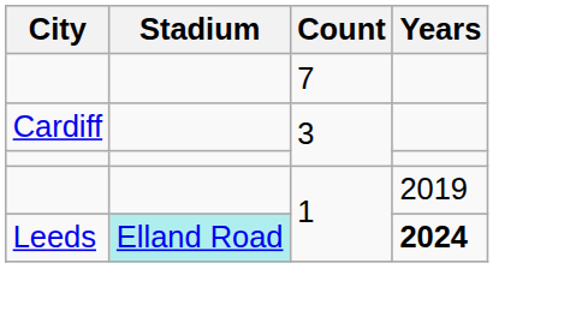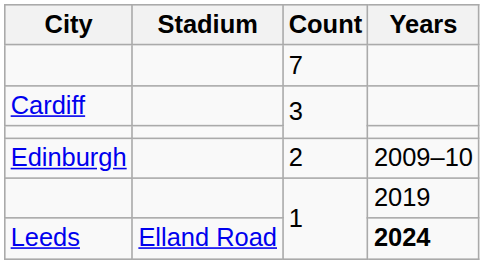+ row: Edinburgh | 2 | 2009–10
Leeds | Stadium: paleturquoise background -> no background
